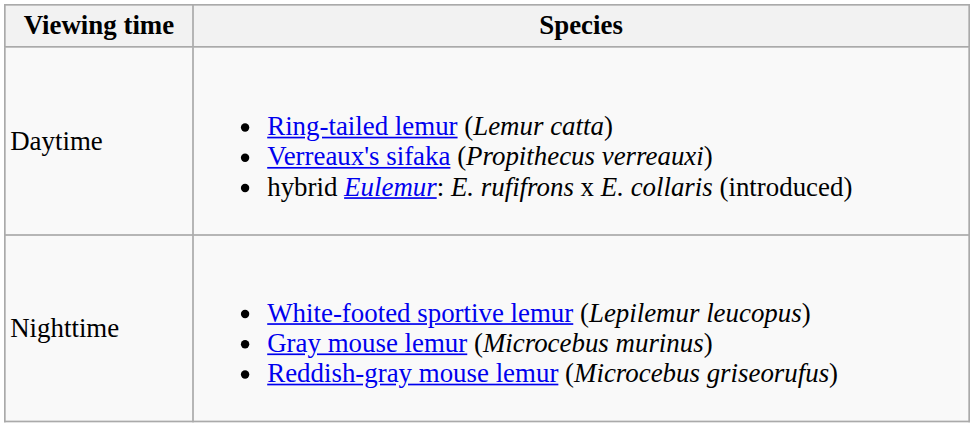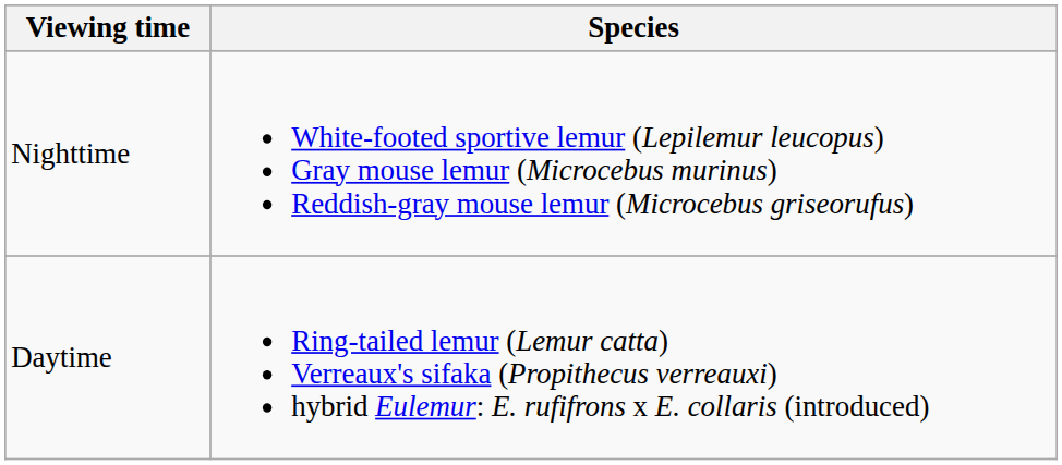rows swapped: Daytime <-> Nighttime
